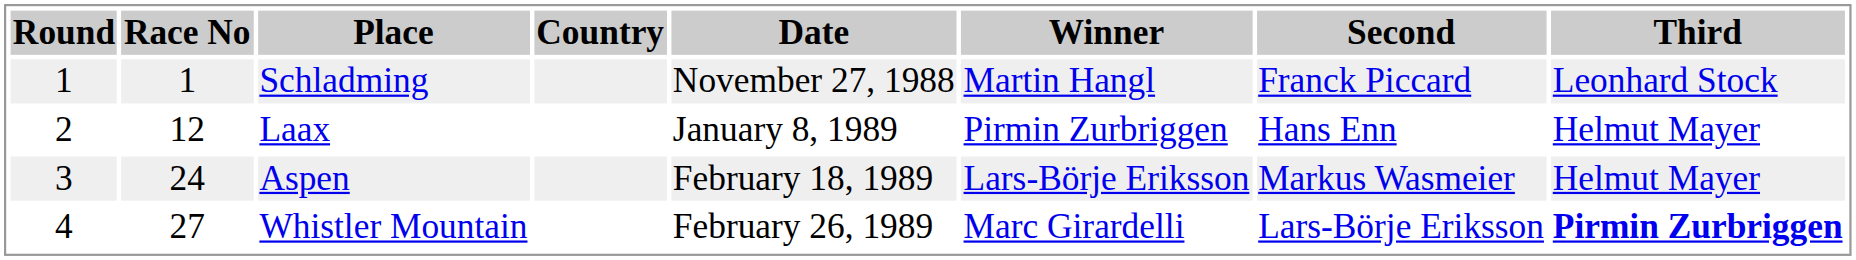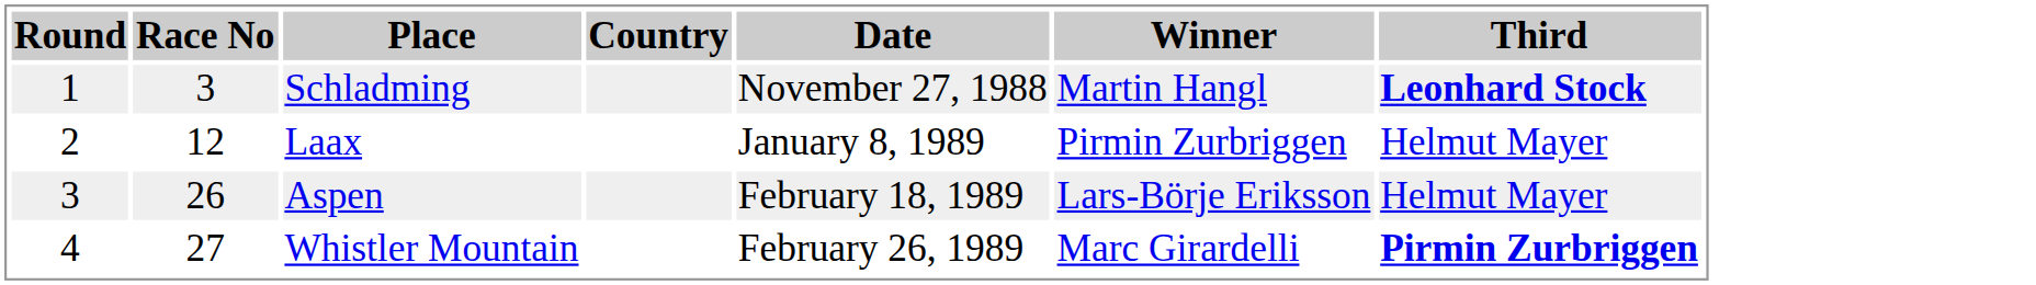- column: Second | Franck Piccard | Hans Enn | Markus Wasmeier | Lars-Börje Eriksson
Schladming | Race No: 1 -> 3
Schladming | Third: normal -> bold
Aspen | Race No: 24 -> 26
